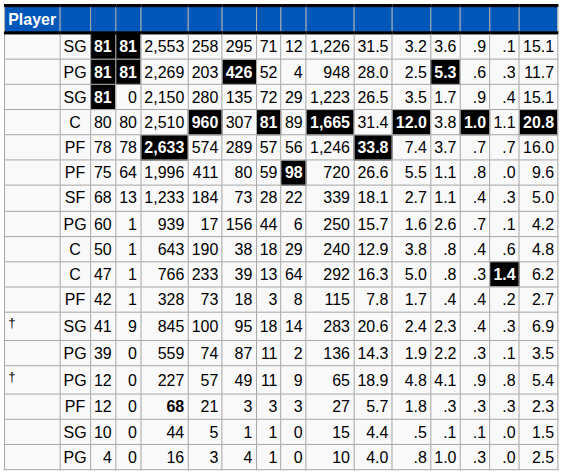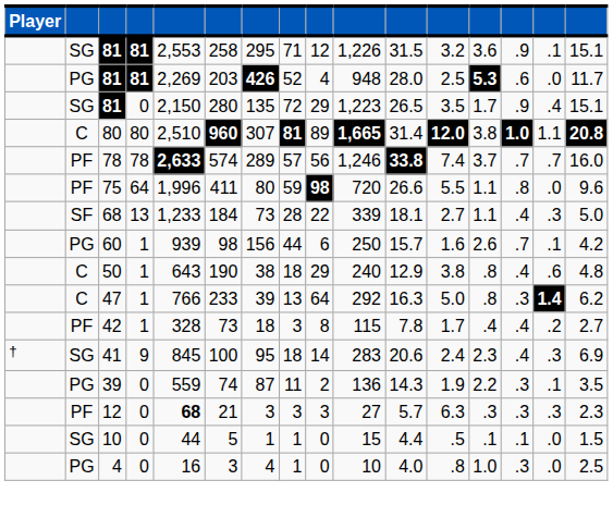PG / 81 | column 15: .3 -> .0
60 | column 6: 17 -> 98
- row: † | PG | 12 | 0 | 227 | 57 | 49 | 11 | 9 | 65 | 18.9 | 4.8 | 4.1 | .9 | .8 | 5.4
PF / 12 | column 12: 1.8 -> 6.3
